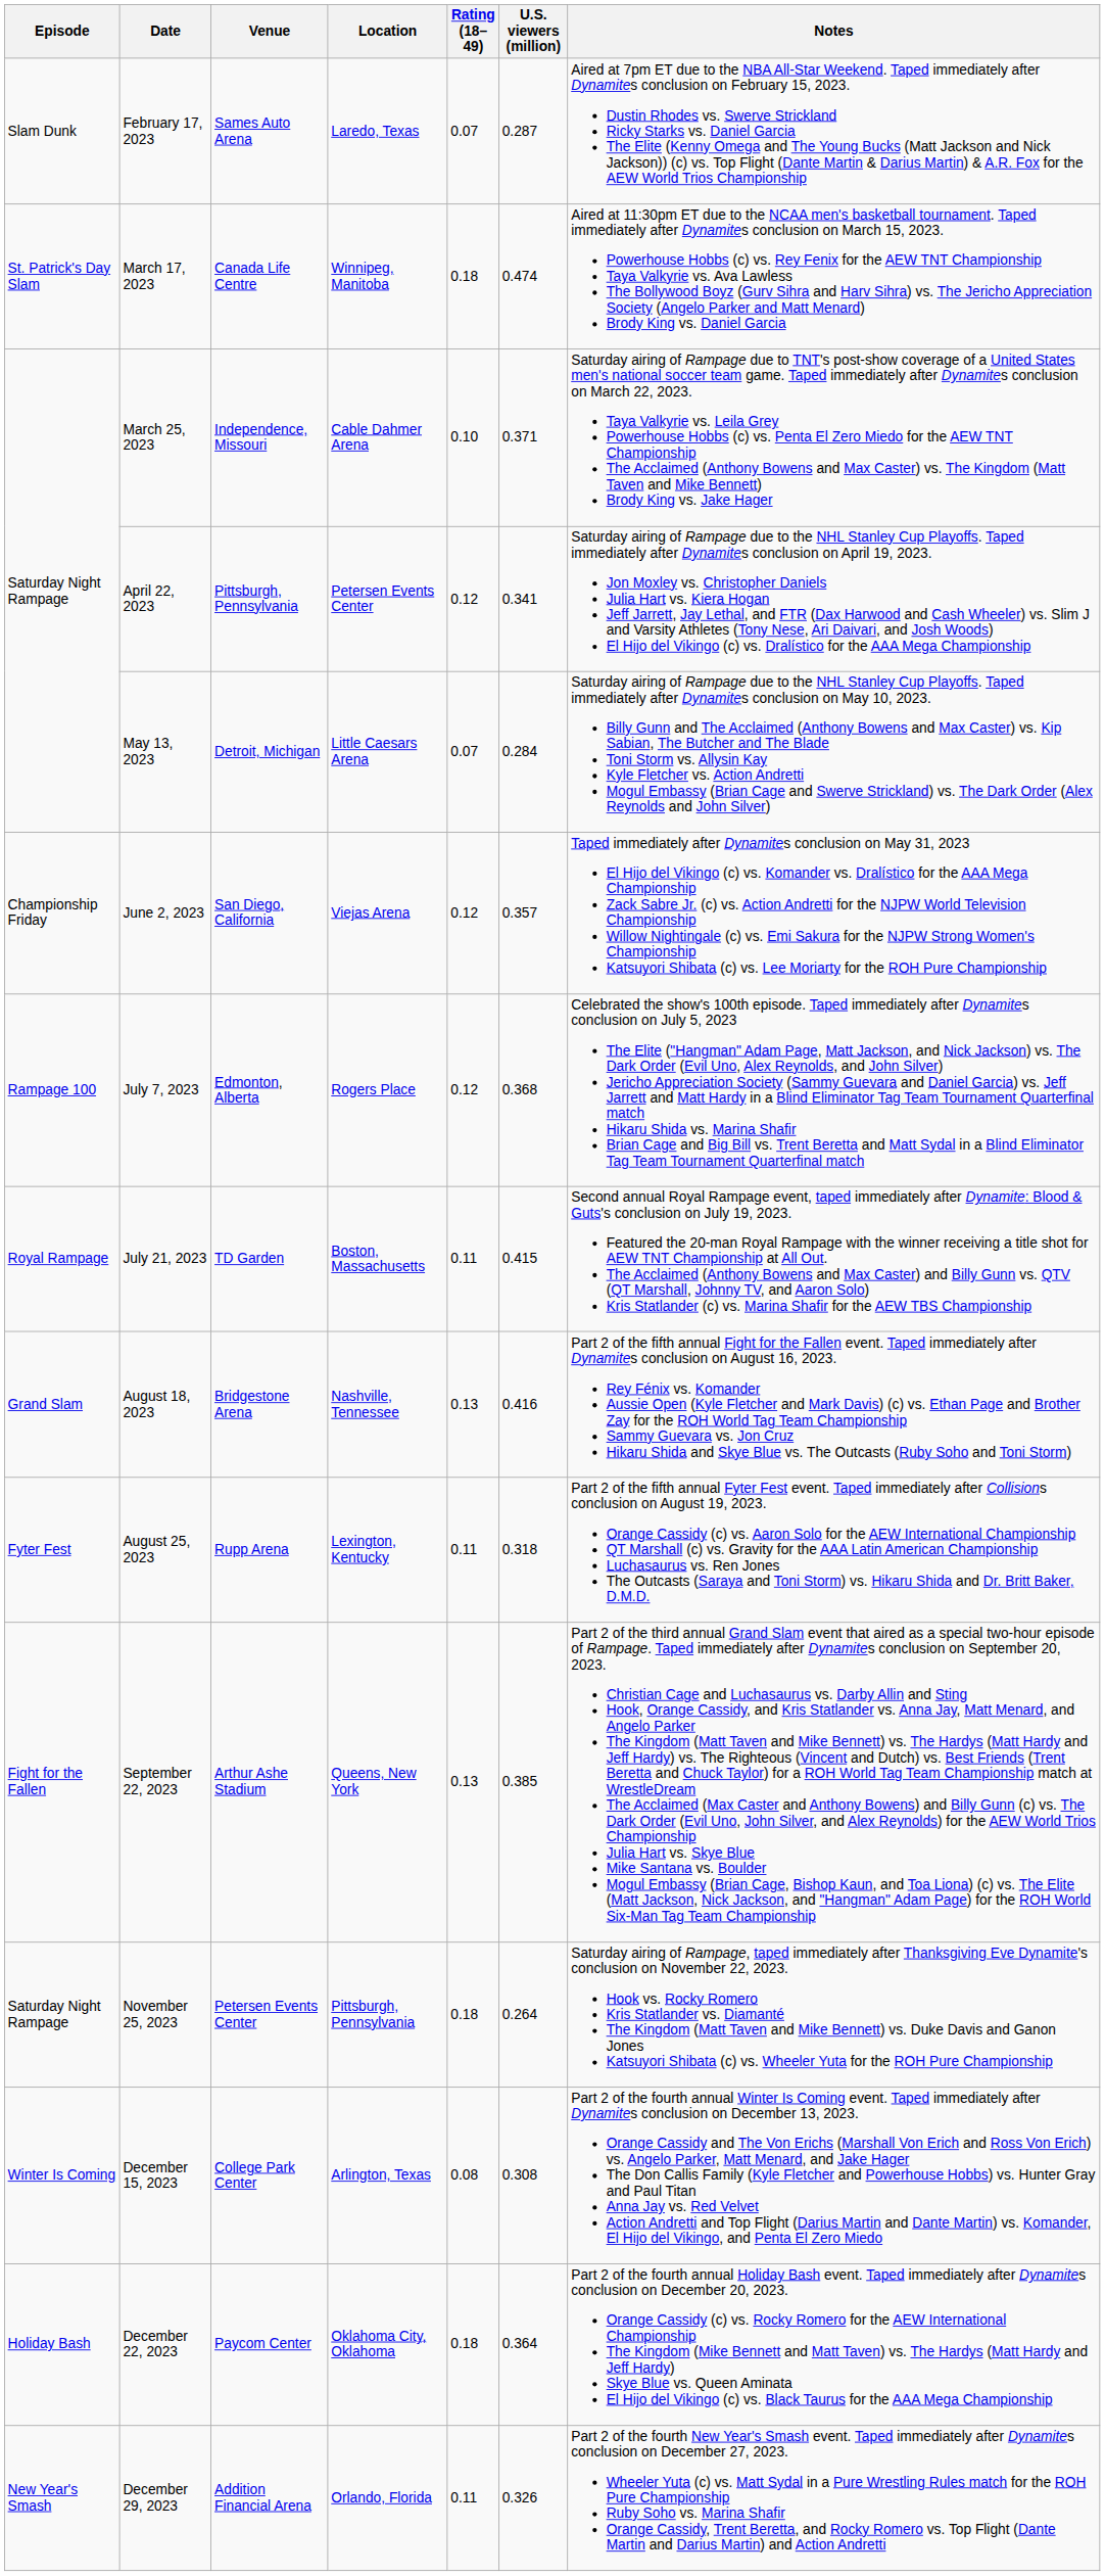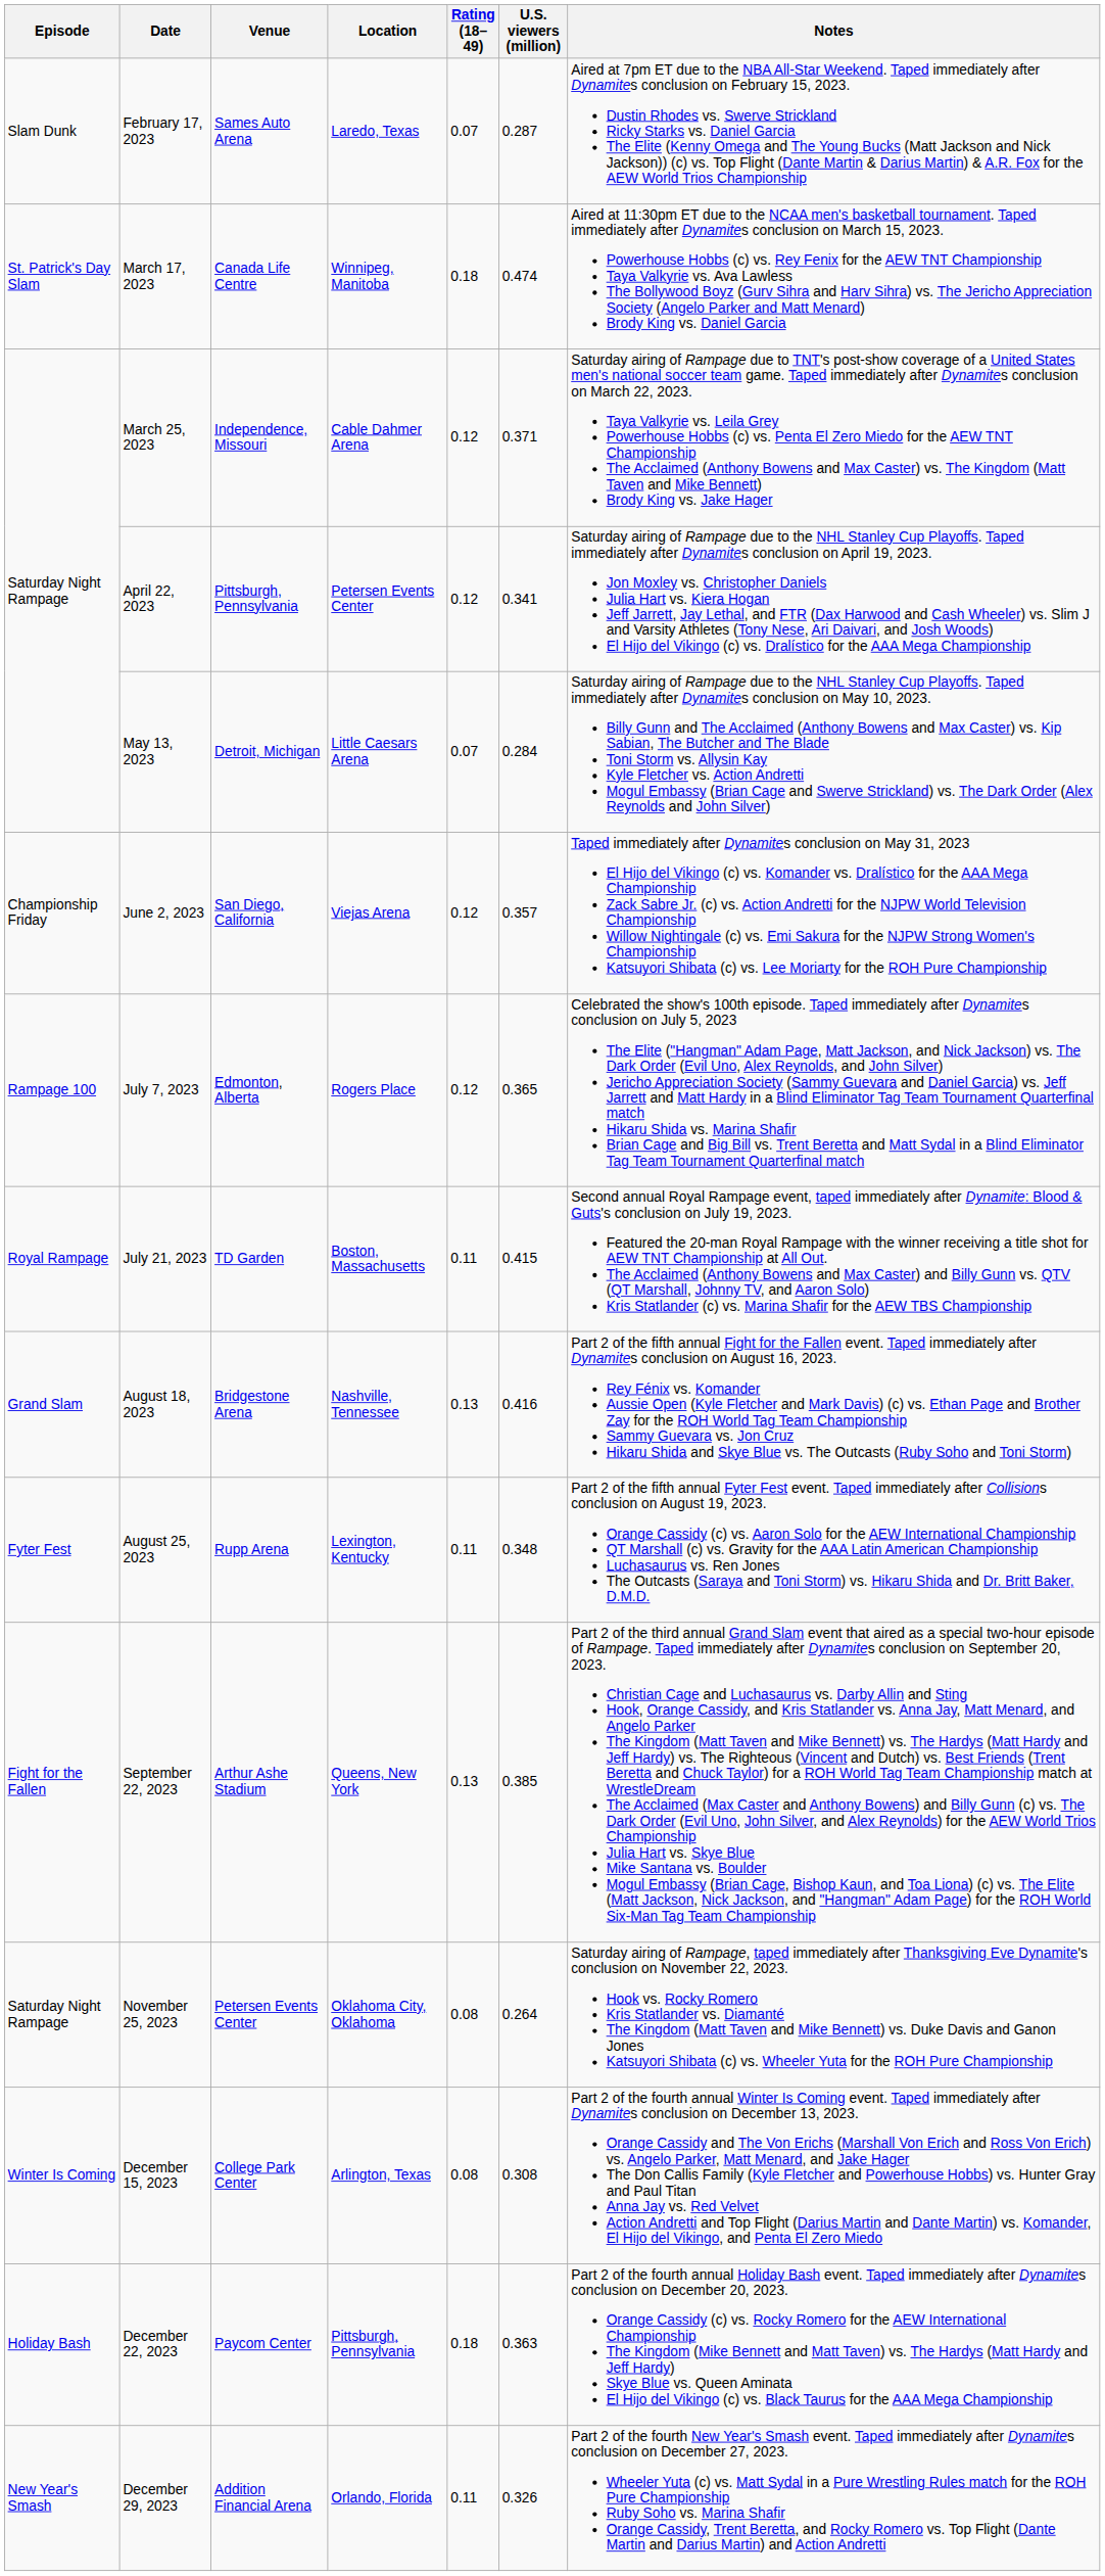March 25, 2023 | Rating (18–49): 0.10 -> 0.12
July 7, 2023 | U.S. viewers (million): 0.368 -> 0.365
August 25, 2023 | U.S. viewers (million): 0.318 -> 0.348
November 25, 2023 | Location: Pittsburgh, Pennsylvania -> Oklahoma City, Oklahoma
November 25, 2023 | Rating (18–49): 0.18 -> 0.08
December 22, 2023 | Location: Oklahoma City, Oklahoma -> Pittsburgh, Pennsylvania
December 22, 2023 | U.S. viewers (million): 0.364 -> 0.363
